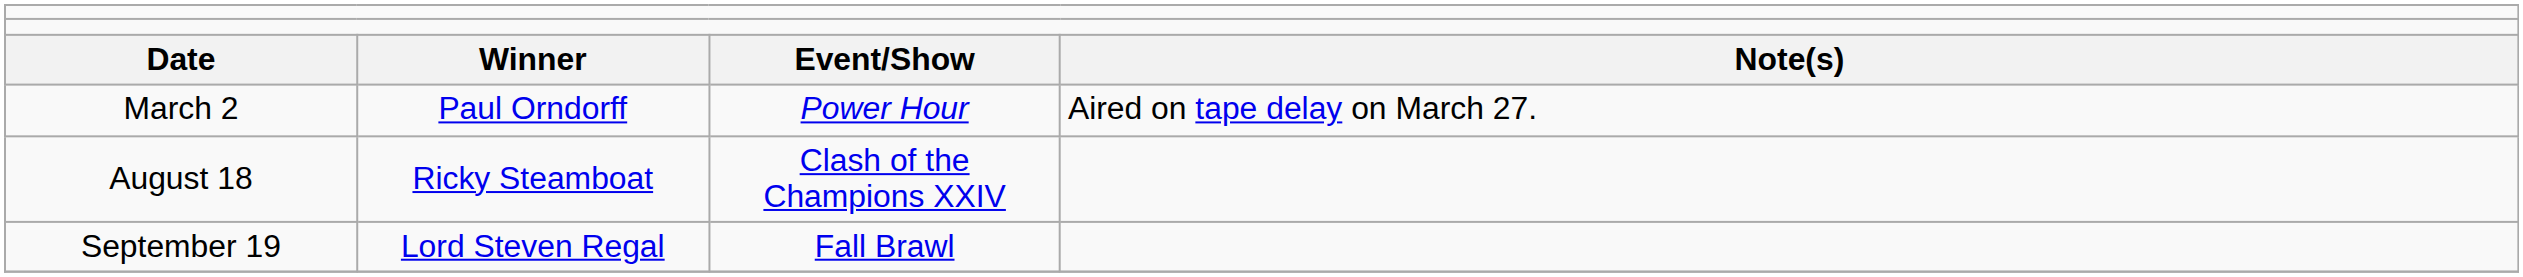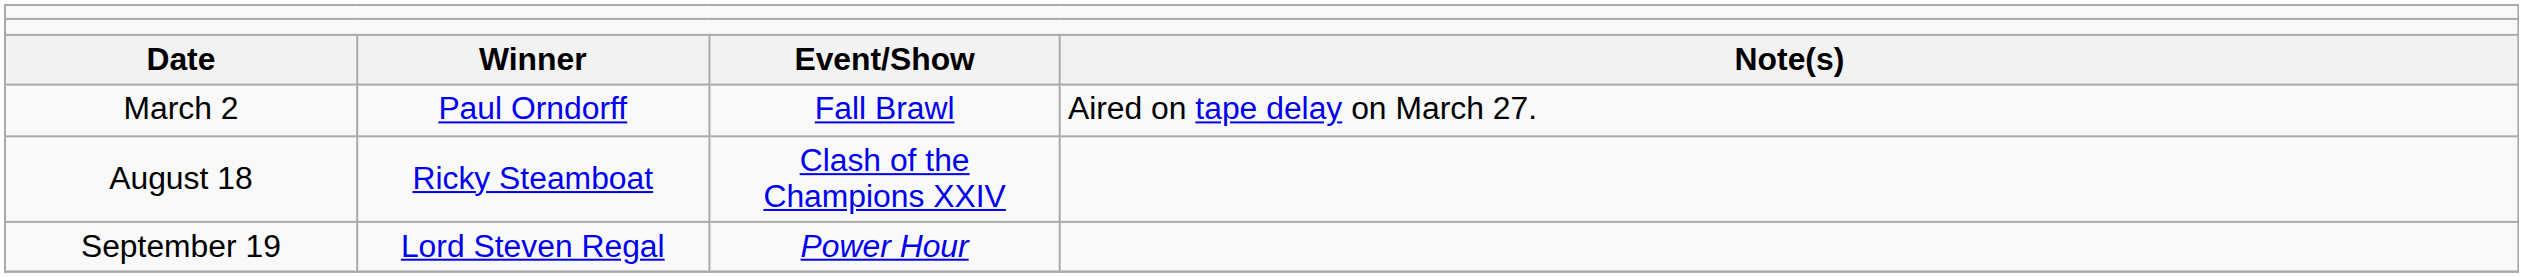March 2 | column 3: Power Hour -> Fall Brawl
September 19 | column 3: Fall Brawl -> Power Hour
